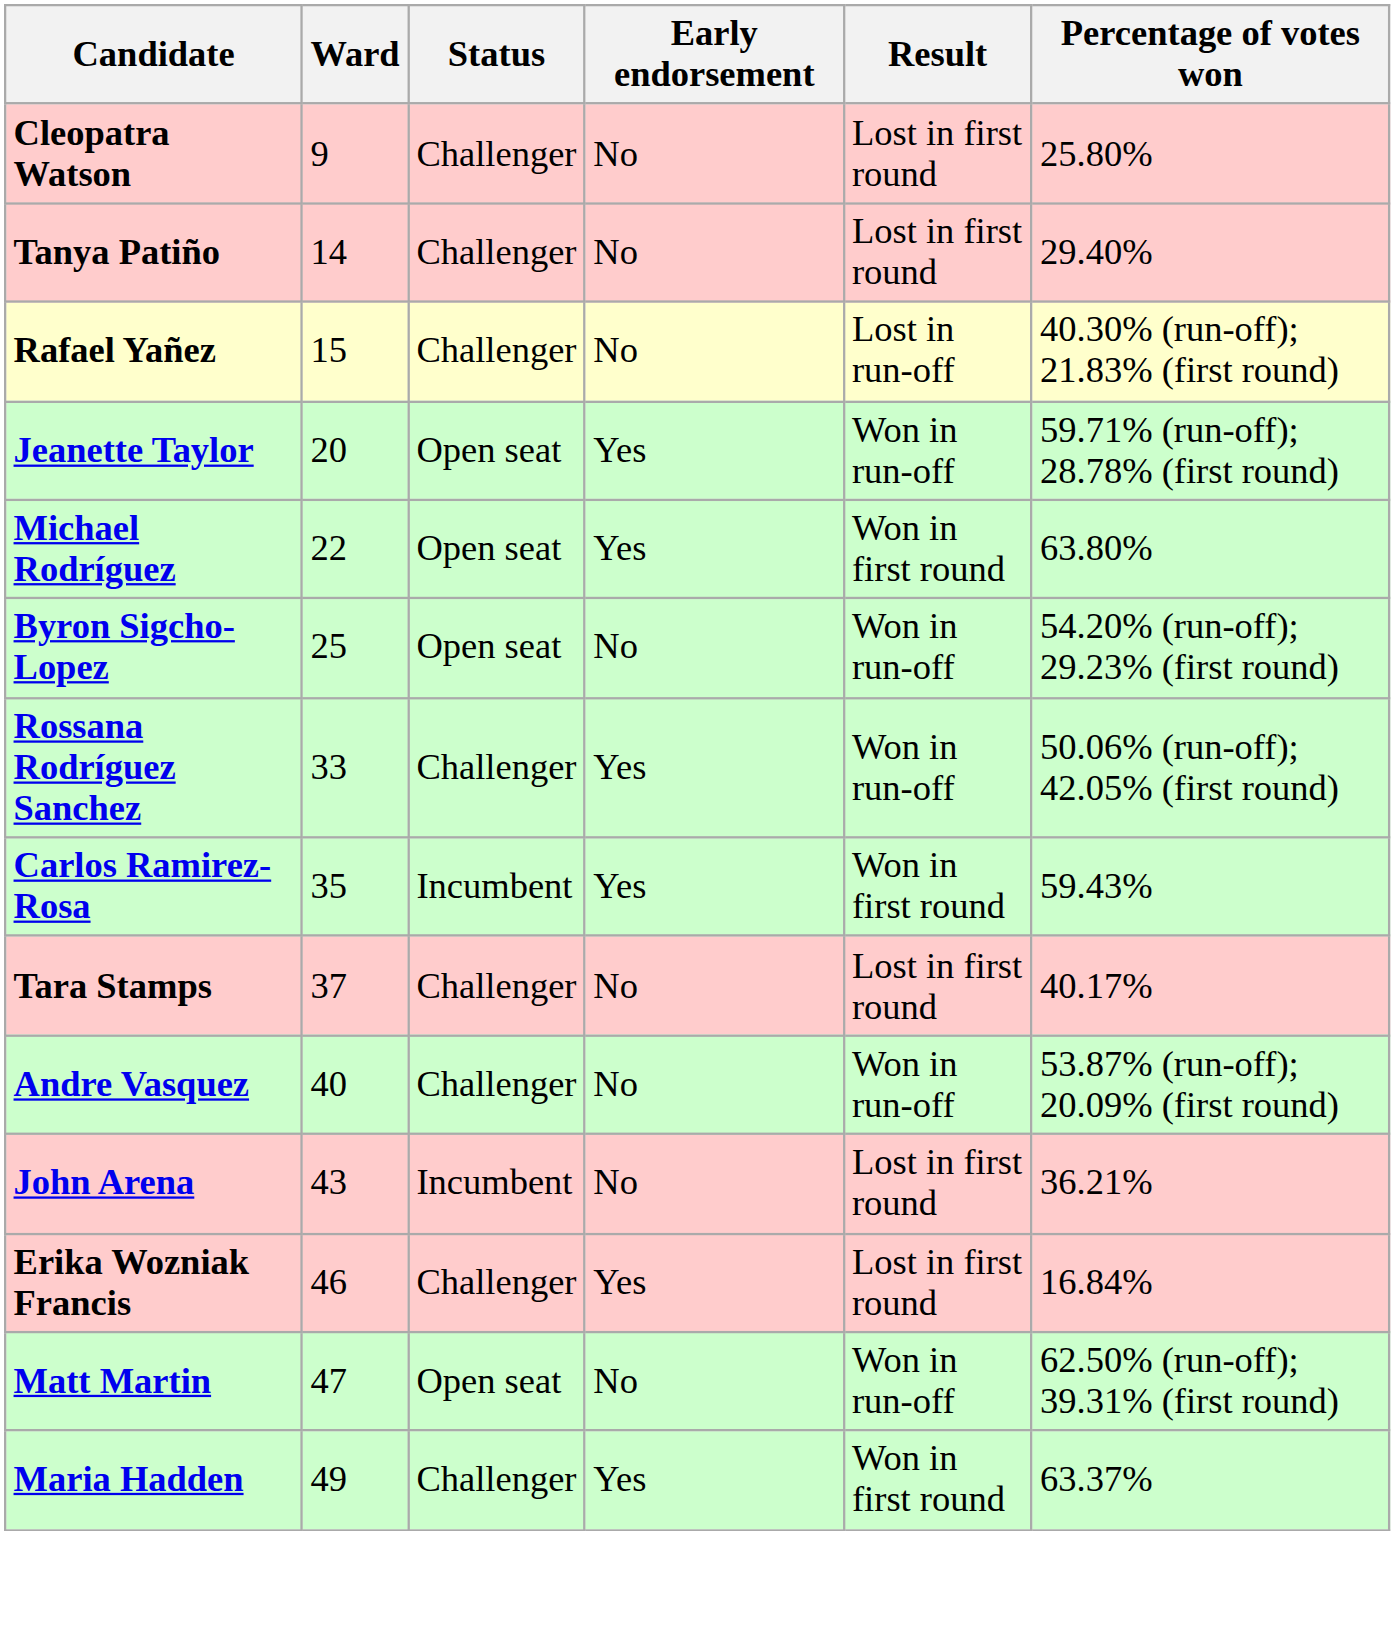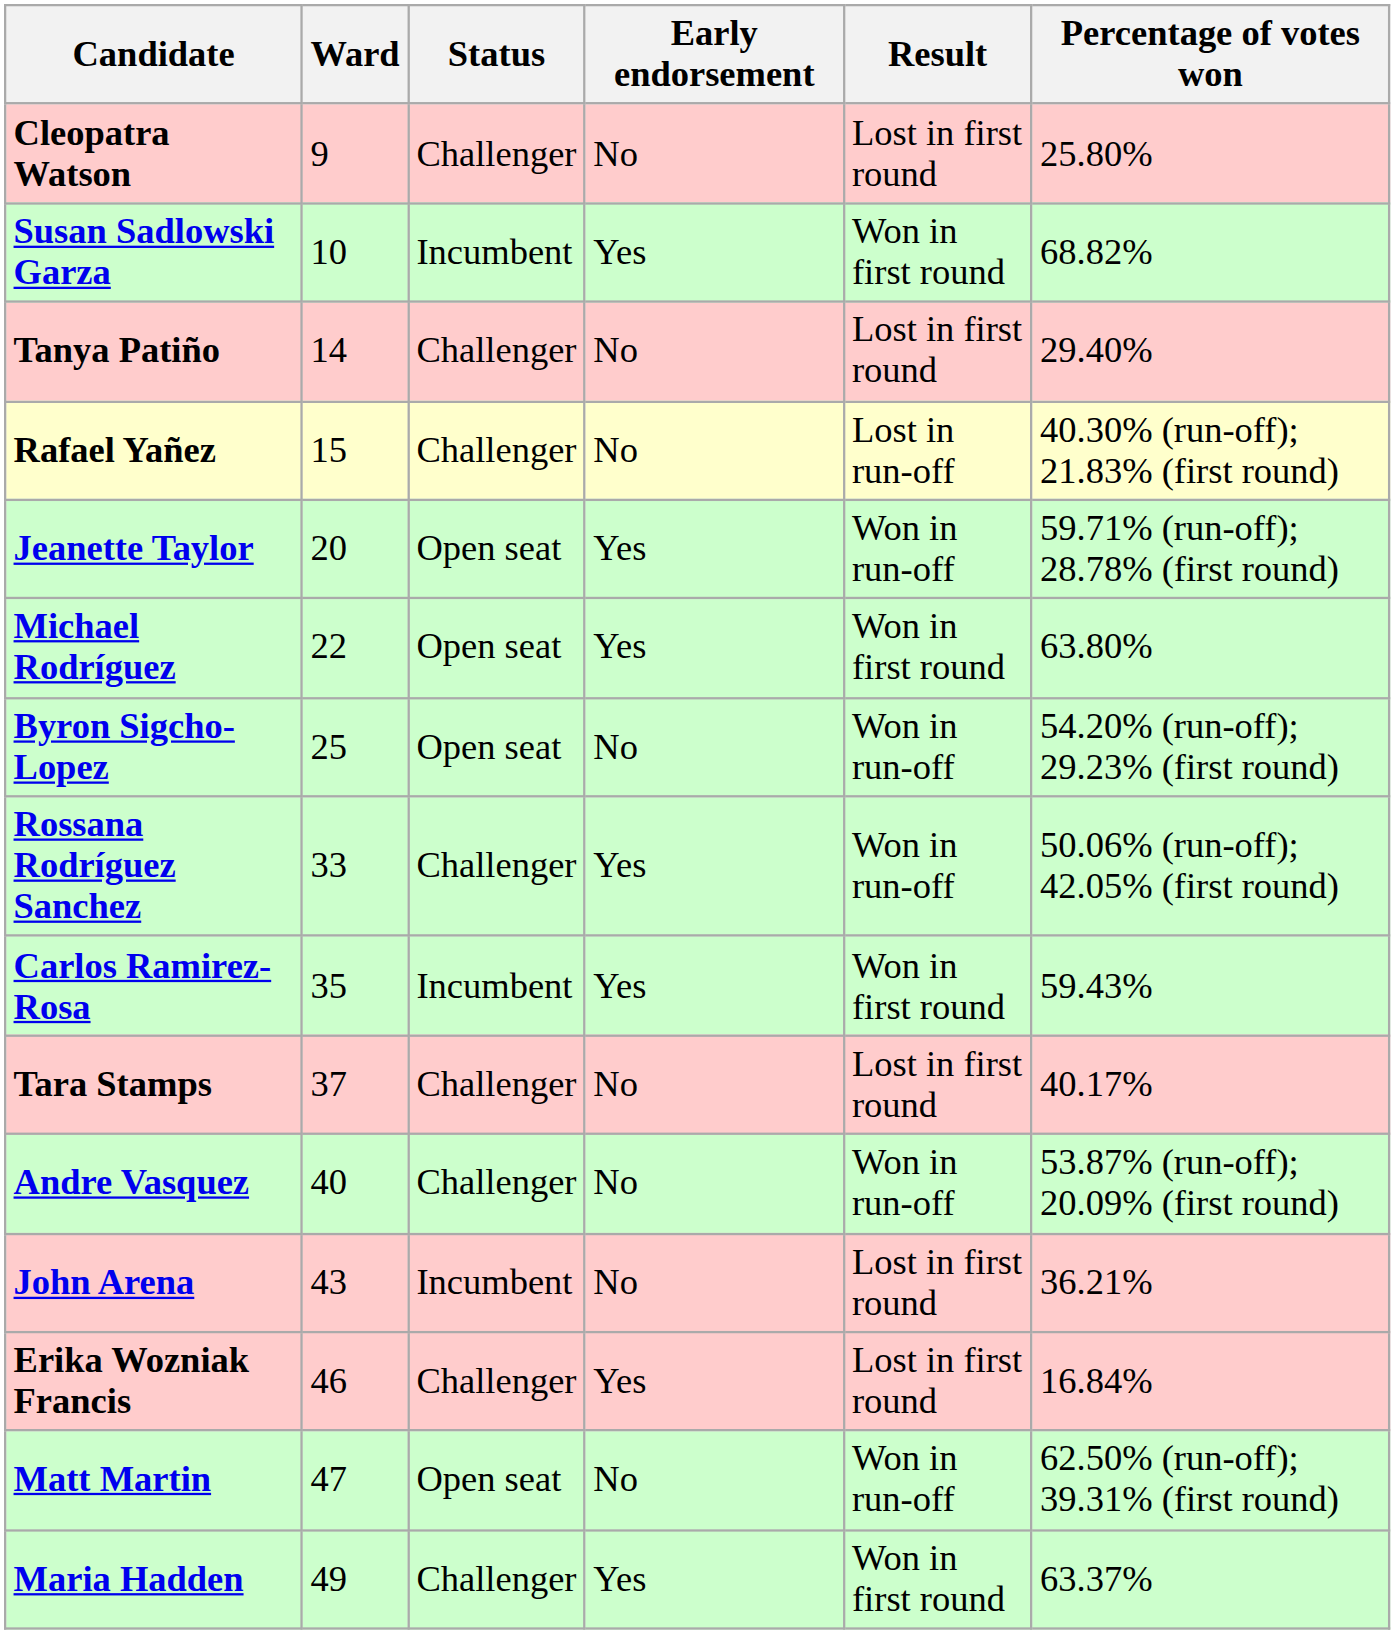+ row: Susan Sadlowski Garza | 10 | Incumbent | Yes | Won in first round | 68.82%
